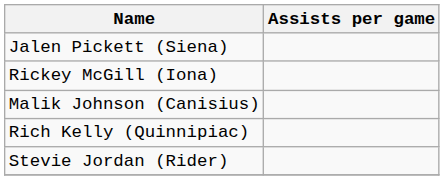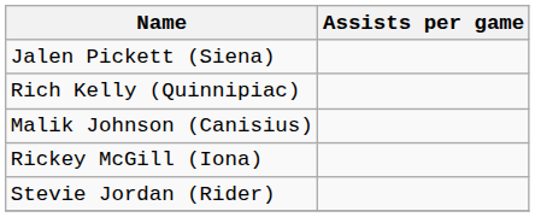rows swapped: Rickey McGill (Iona) <-> Rich Kelly (Quinnipiac)
